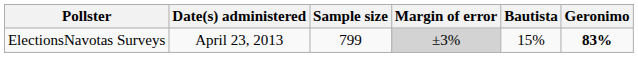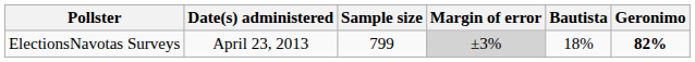ElectionsNavotas Surveys | Bautista: 15% -> 18%
ElectionsNavotas Surveys | Geronimo: 83% -> 82%
